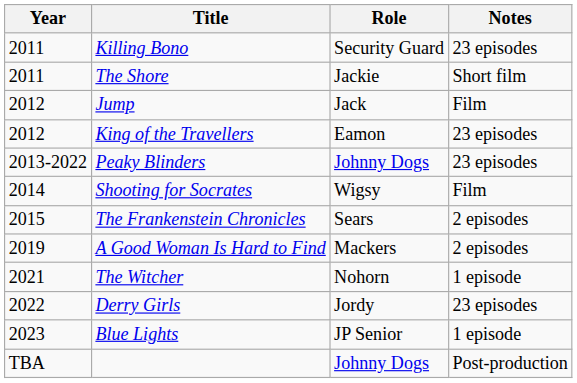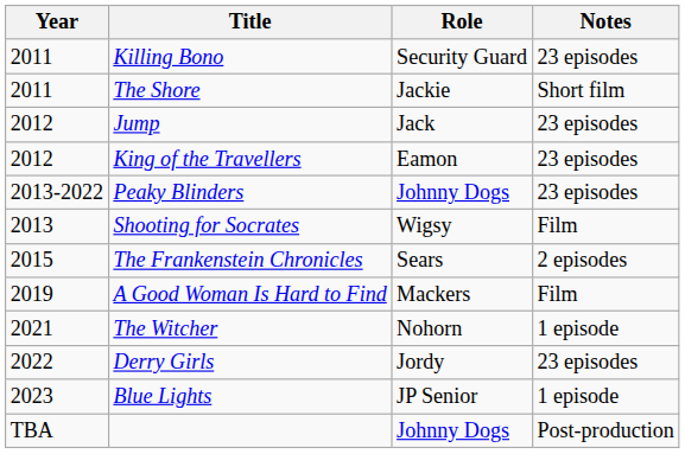Jump | Notes: Film -> 23 episodes
Shooting for Socrates | Year: 2014 -> 2013
A Good Woman Is Hard to Find | Notes: 2 episodes -> Film
